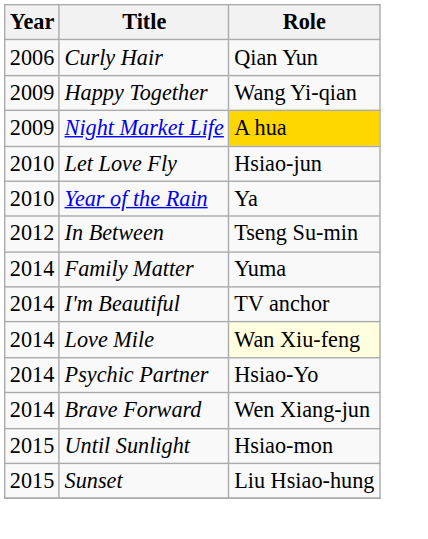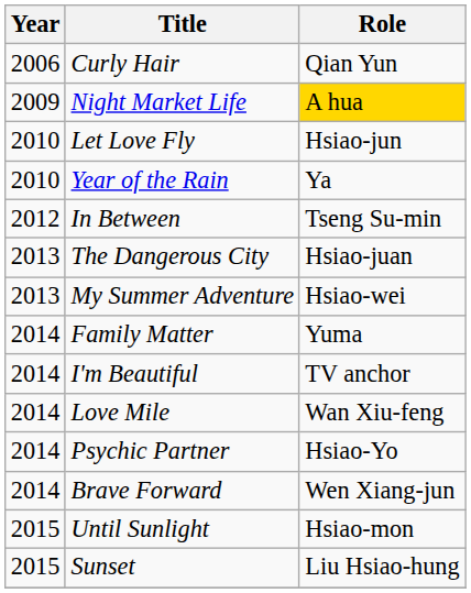- row: 2009 | Happy Together | Wang Yi-qian
+ row: 2013 | The Dangerous City | Hsiao-juan
+ row: 2013 | My Summer Adventure | Hsiao-wei
Love Mile | Role: lightyellow background -> no background
